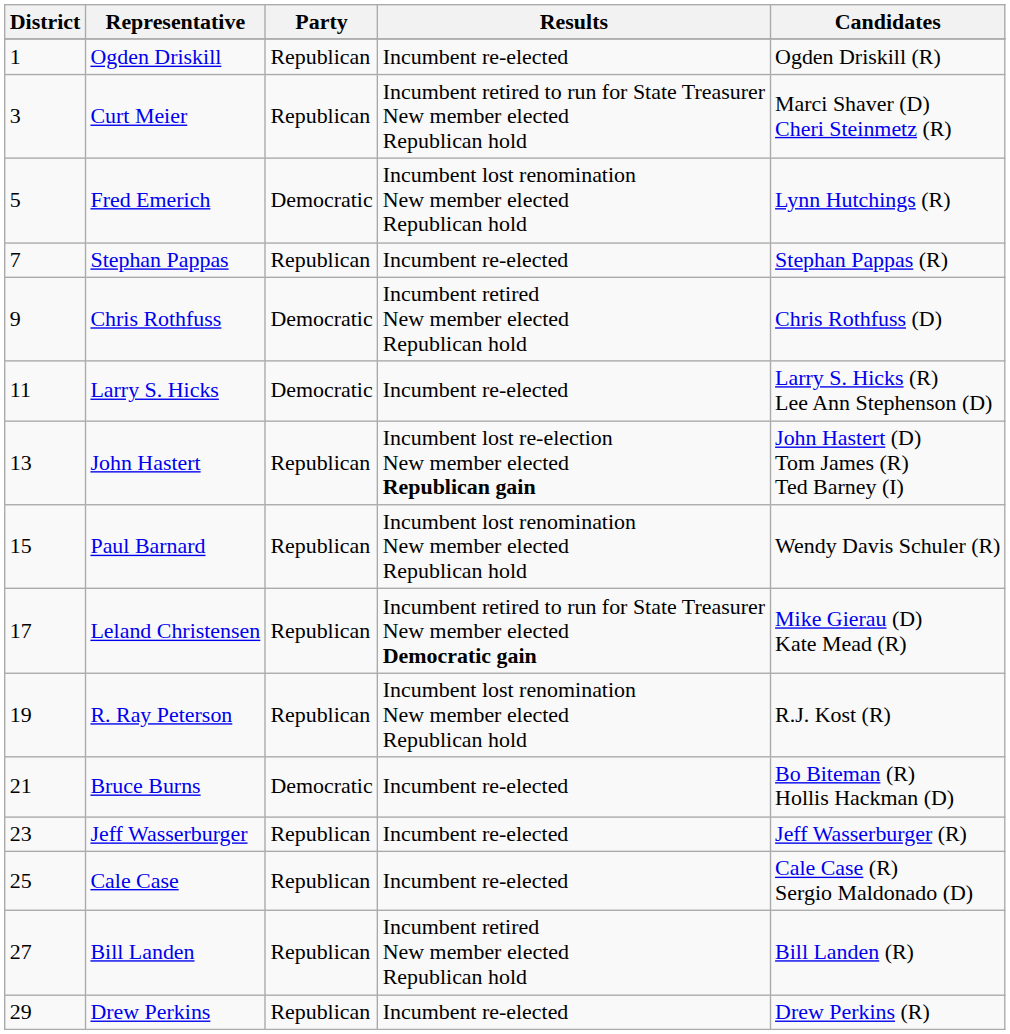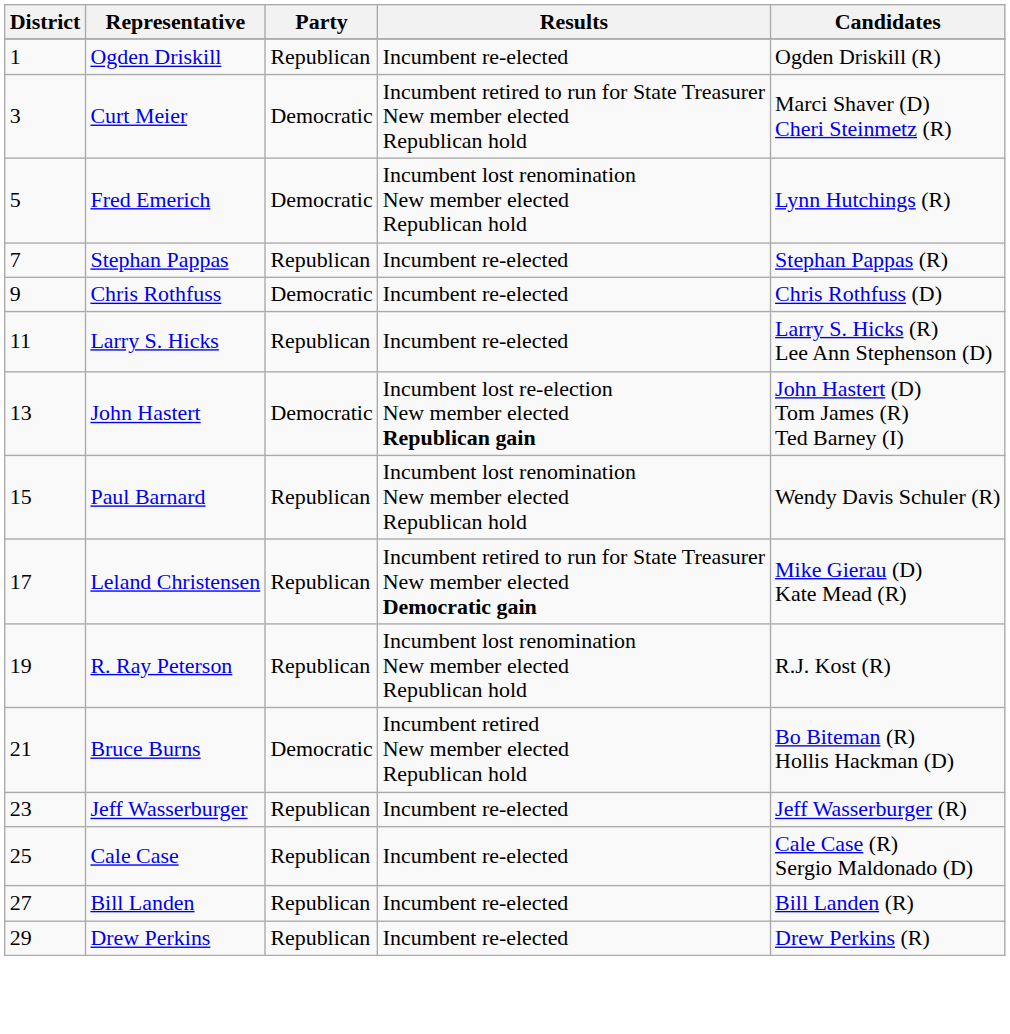Curt Meier | Party: Republican -> Democratic
Chris Rothfuss | Results: Incumbent retired New member elected Republican hold -> Incumbent re-elected
Larry S. Hicks | Party: Democratic -> Republican
John Hastert | Party: Republican -> Democratic
Bruce Burns | Results: Incumbent re-elected -> Incumbent retired New member elected Republican hold
Bill Landen | Results: Incumbent retired New member elected Republican hold -> Incumbent re-elected
